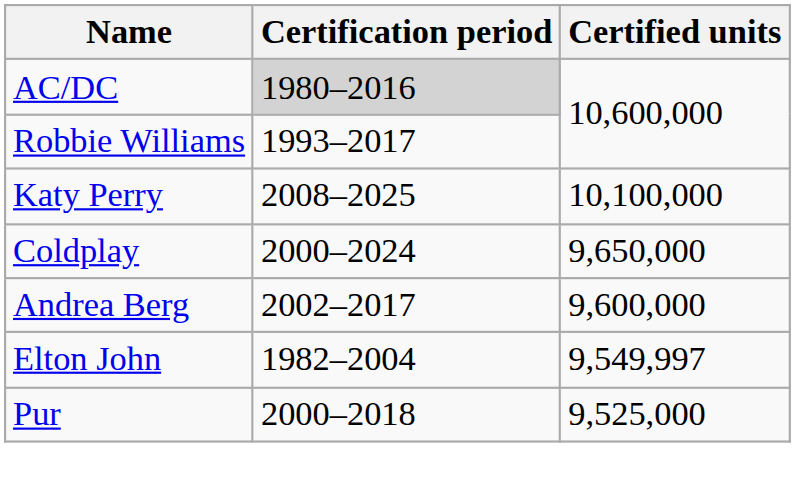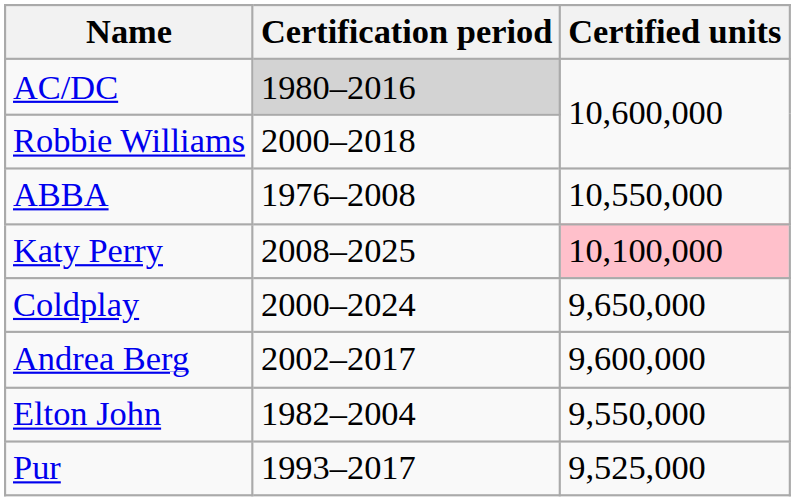Robbie Williams | Certification period: 1993–2017 -> 2000–2018
+ row: ABBA | 1976–2008 | 10,550,000
Katy Perry | Certified units: no background -> pink background
Elton John | Certified units: 9,549,997 -> 9,550,000
Pur | Certification period: 2000–2018 -> 1993–2017
